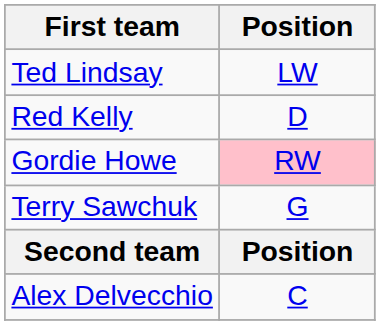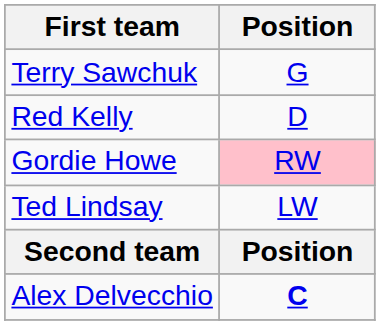rows swapped: Terry Sawchuk <-> Ted Lindsay
Alex Delvecchio | Position: normal -> bold
